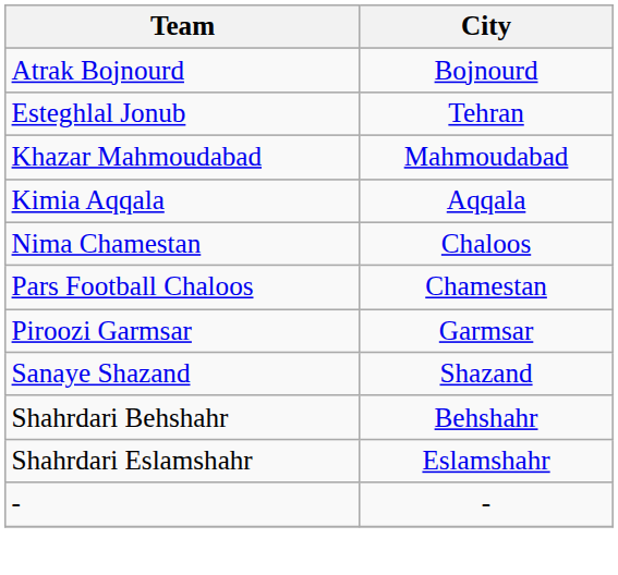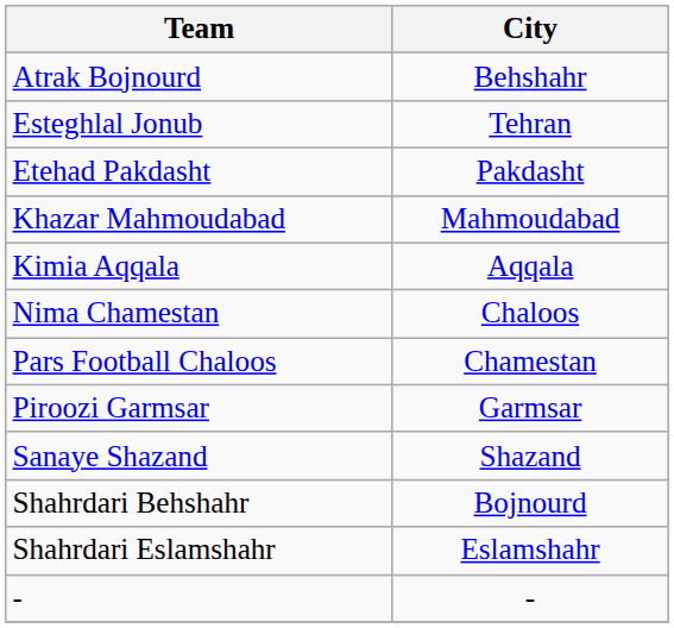Atrak Bojnourd | City: Bojnourd -> Behshahr
+ row: Etehad Pakdasht | Pakdasht
Shahrdari Behshahr | City: Behshahr -> Bojnourd
